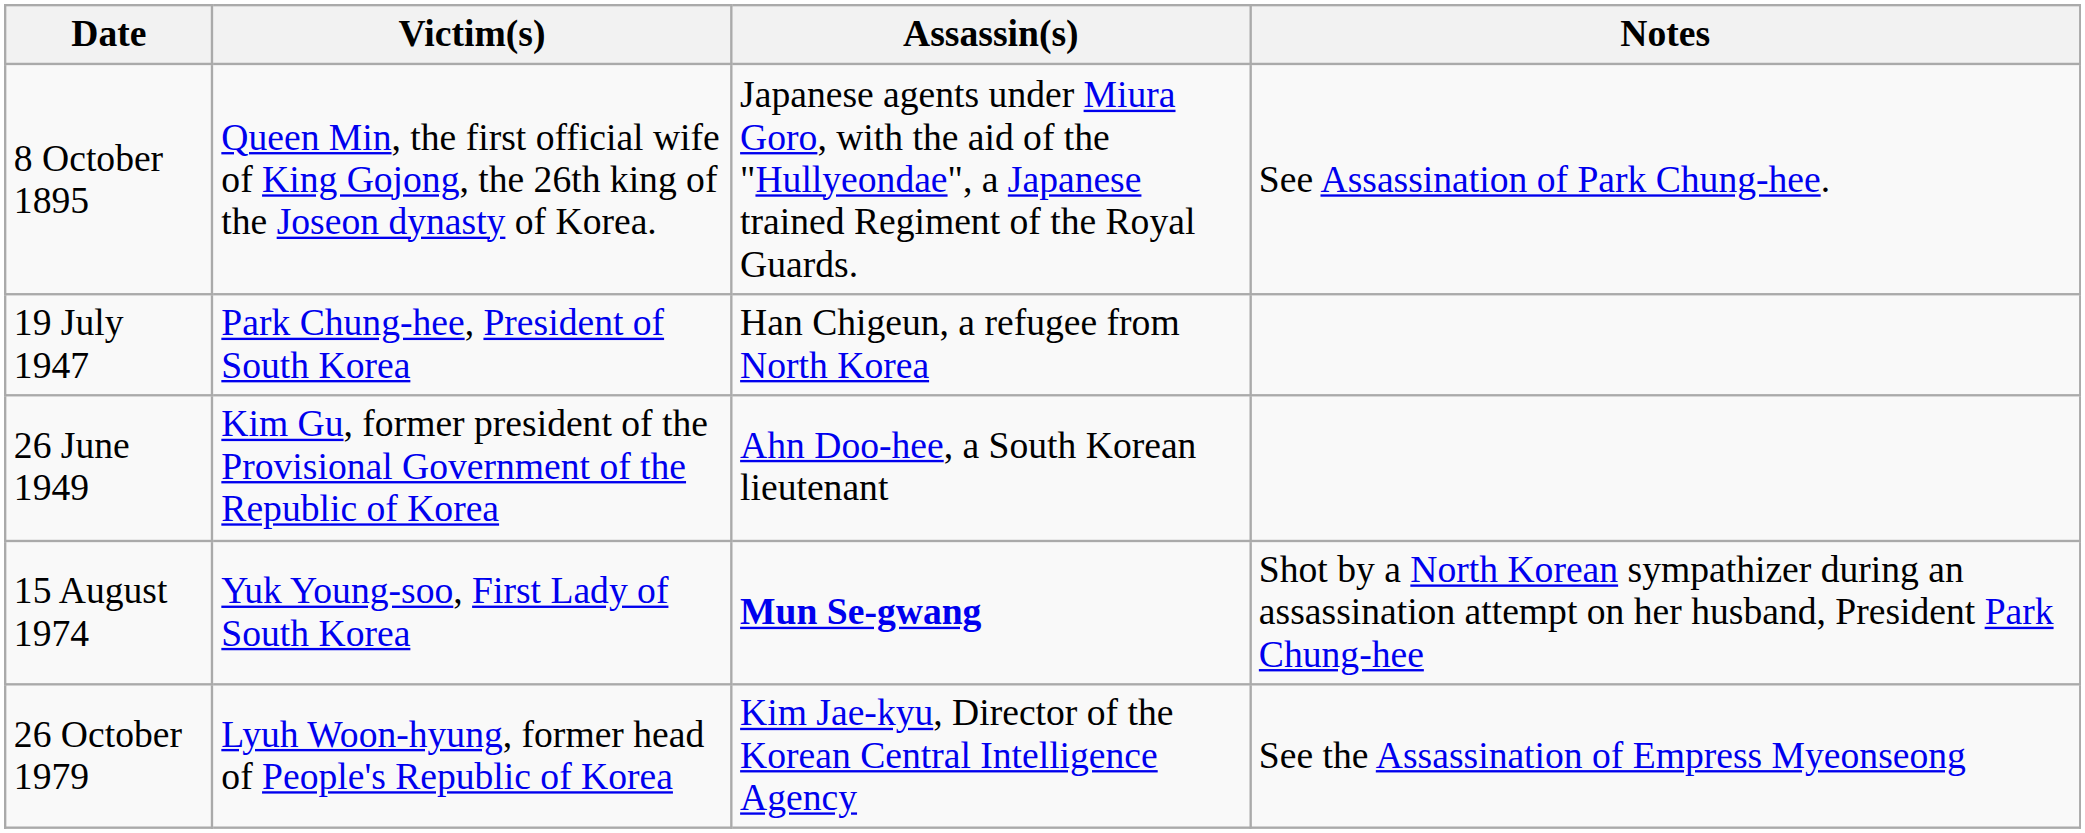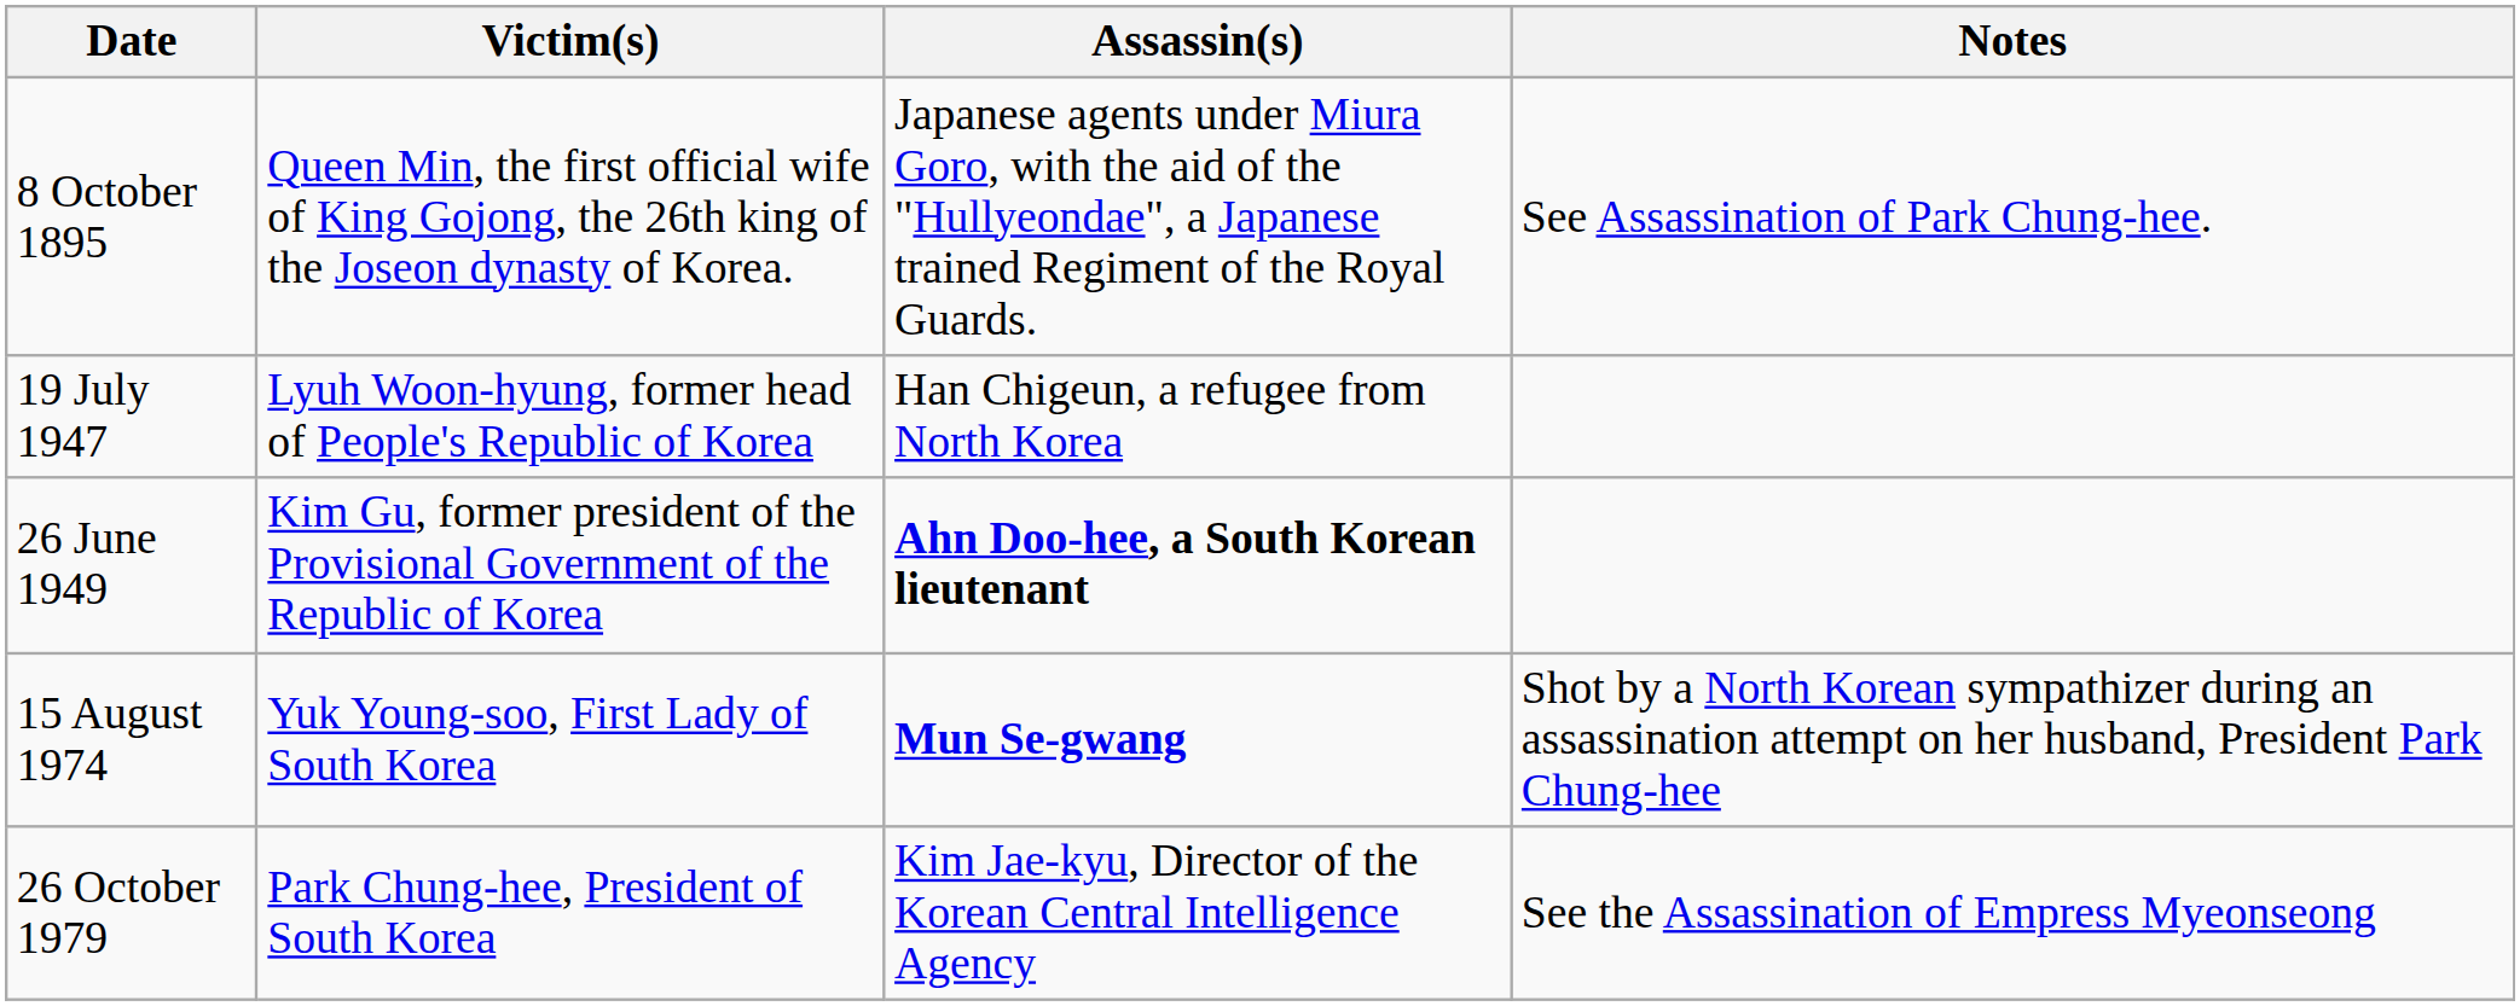19 July 1947 | Victim(s): Park Chung-hee, President of South Korea -> Lyuh Woon-hyung, former head of People's Republic of Korea
26 June 1949 | Assassin(s): normal -> bold
26 October 1979 | Victim(s): Lyuh Woon-hyung, former head of People's Republic of Korea -> Park Chung-hee, President of South Korea
